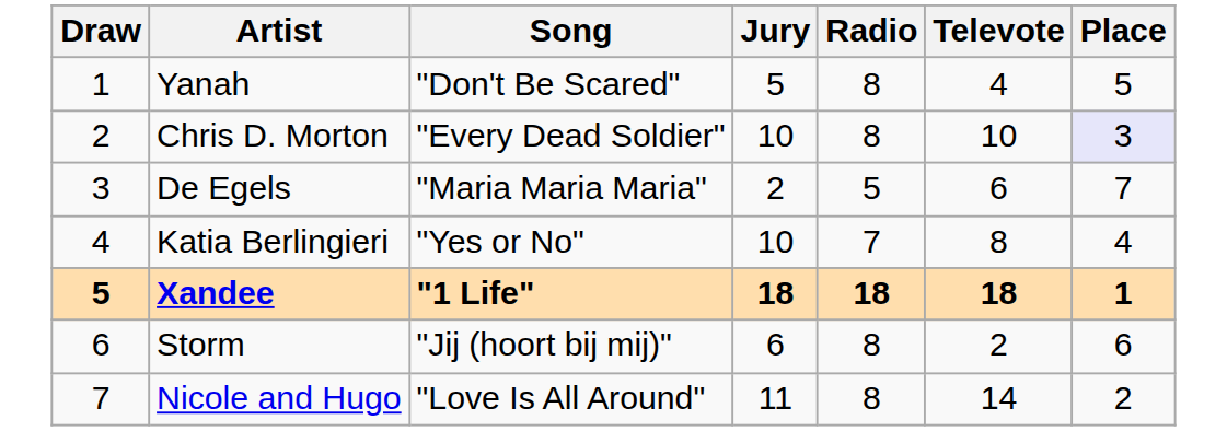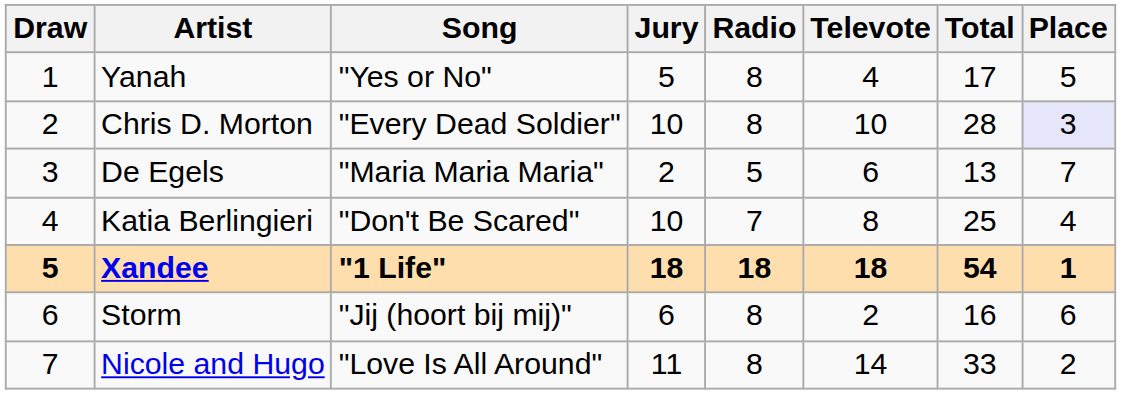+ column: Total | 17 | 28 | 13 | 25 | 54 | 16 | 33
Yanah | Song: "Don't Be Scared" -> "Yes or No"
Katia Berlingieri | Song: "Yes or No" -> "Don't Be Scared"
